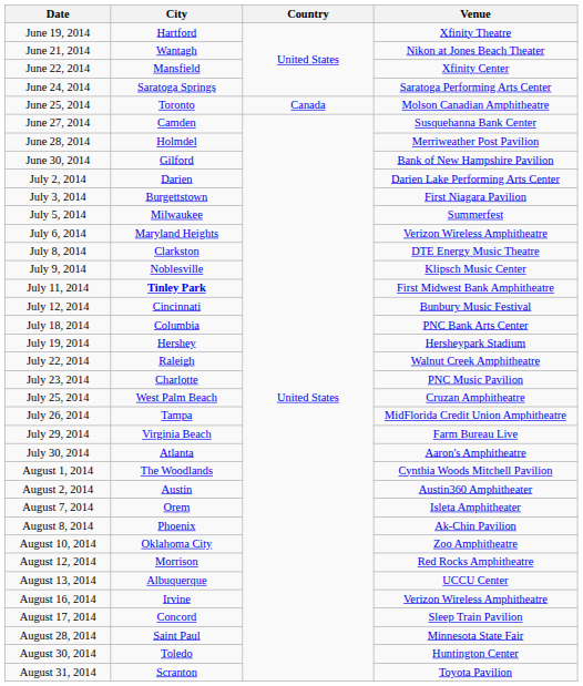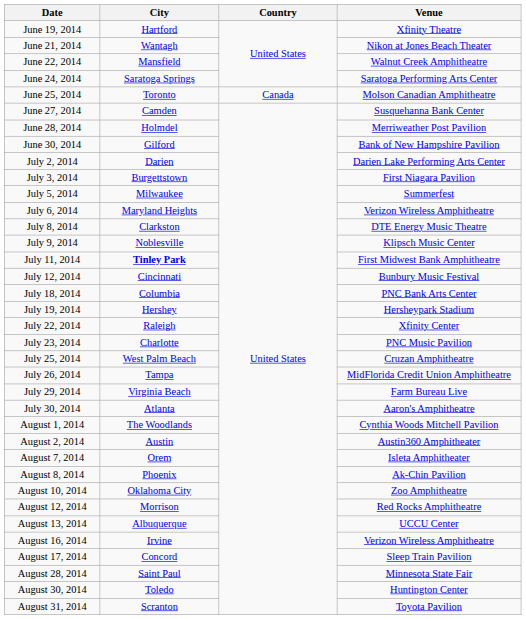June 22, 2014 | Venue: Xfinity Center -> Walnut Creek Amphitheatre
July 22, 2014 | Venue: Walnut Creek Amphitheatre -> Xfinity Center
